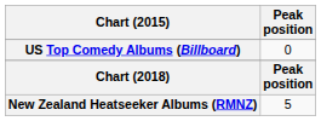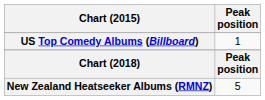US Top Comedy Albums (Billboard) | Peak position: 0 -> 1
